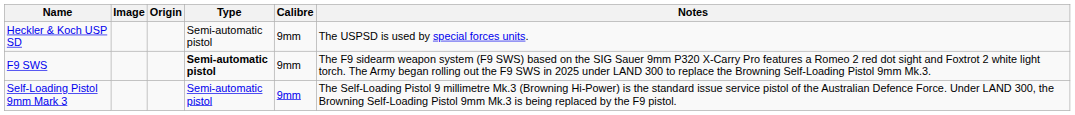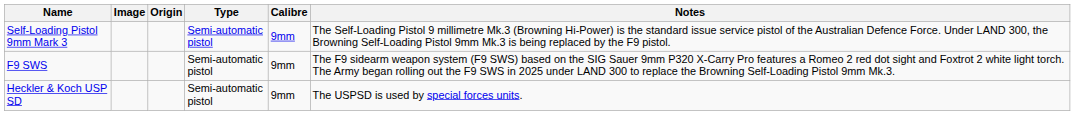rows swapped: Self-Loading Pistol 9mm Mark 3 <-> Heckler & Koch USP SD
F9 SWS | Type: bold -> normal
